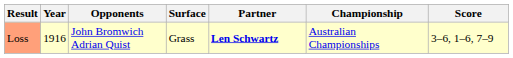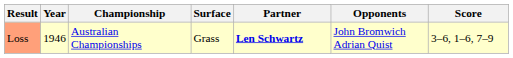columns swapped: Championship <-> Opponents
Loss | Year: 1916 -> 1946
